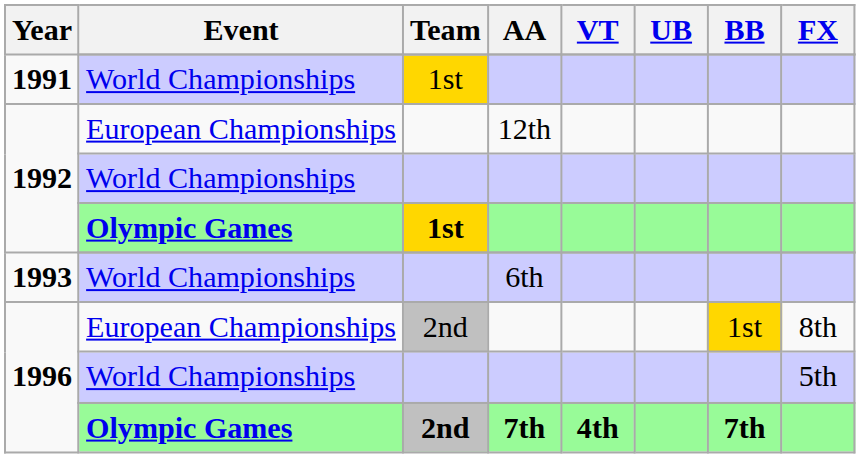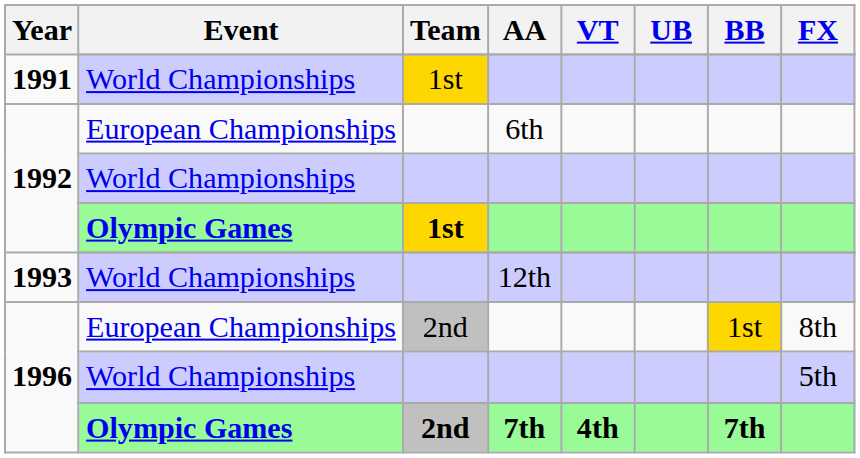1992 / European Championships | AA: 12th -> 6th
1993 / World Championships | AA: 6th -> 12th
